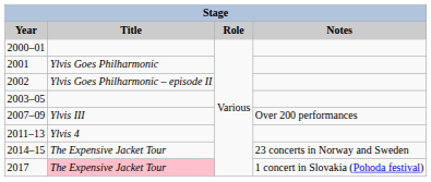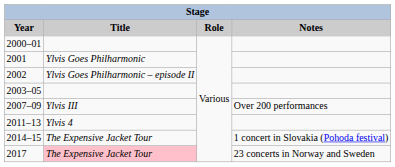2014–15 | Notes: 23 concerts in Norway and Sweden -> 1 concert in Slovakia (Pohoda festival)
2017 | Notes: 1 concert in Slovakia (Pohoda festival) -> 23 concerts in Norway and Sweden
